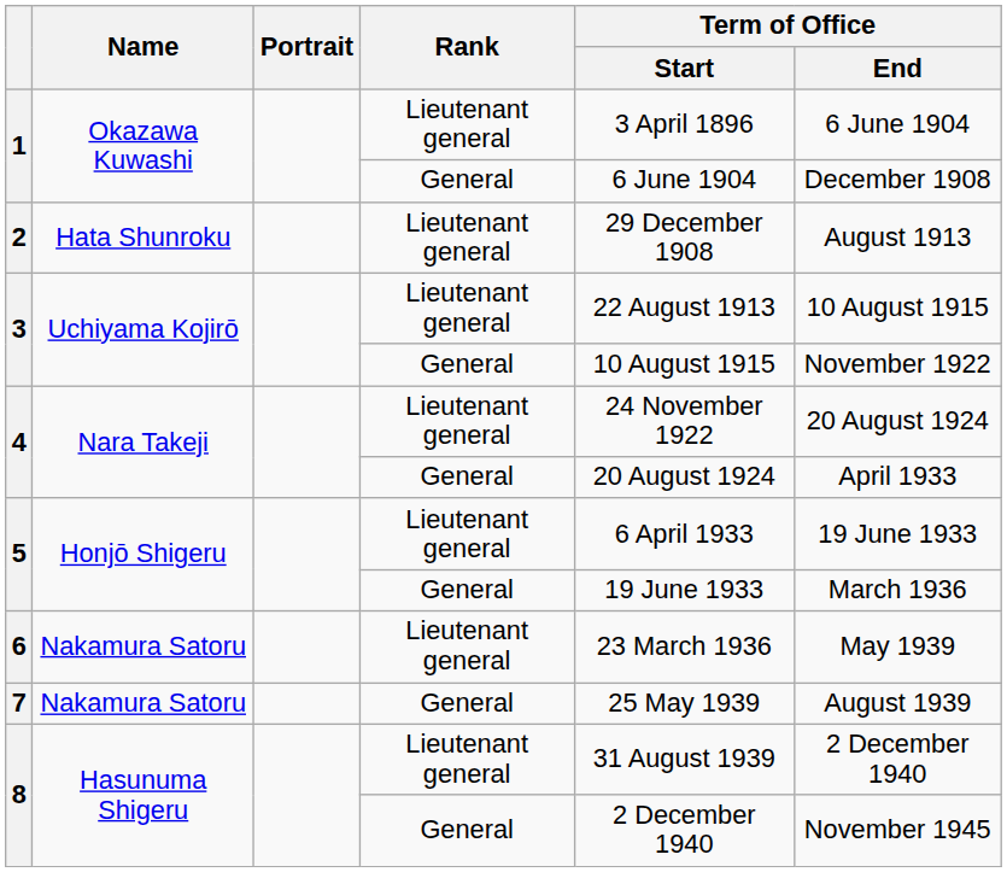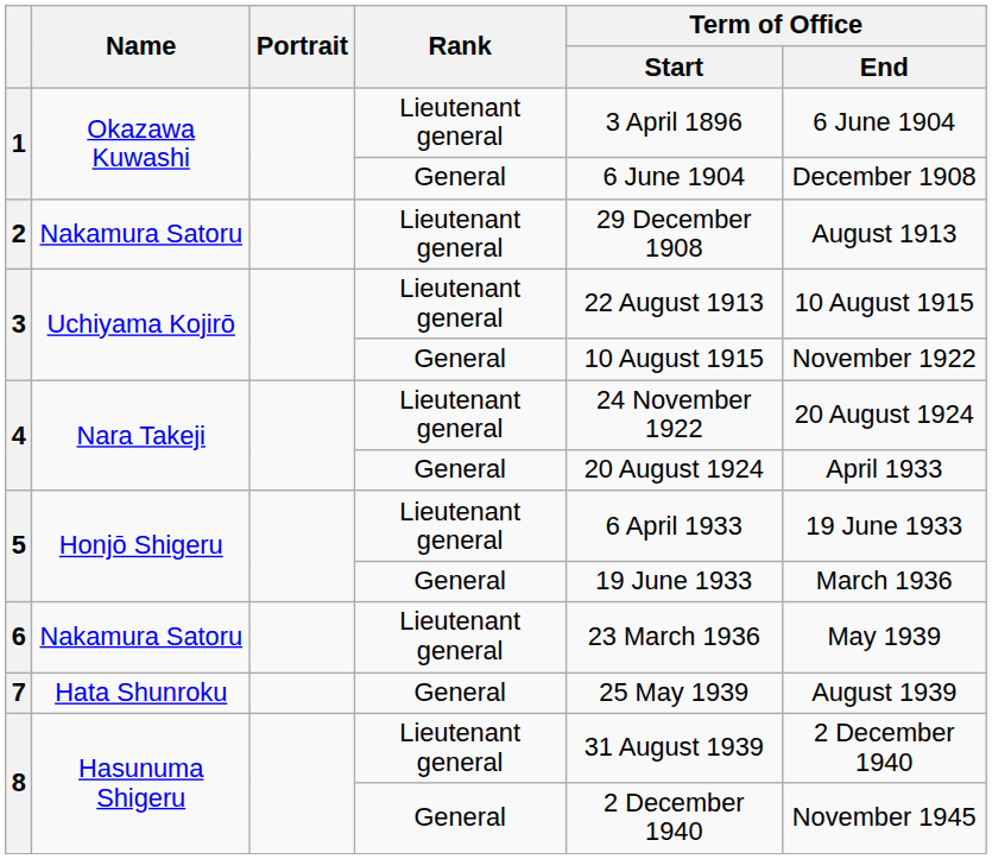2 | Name: Hata Shunroku -> Nakamura Satoru
7 | Name: Nakamura Satoru -> Hata Shunroku
